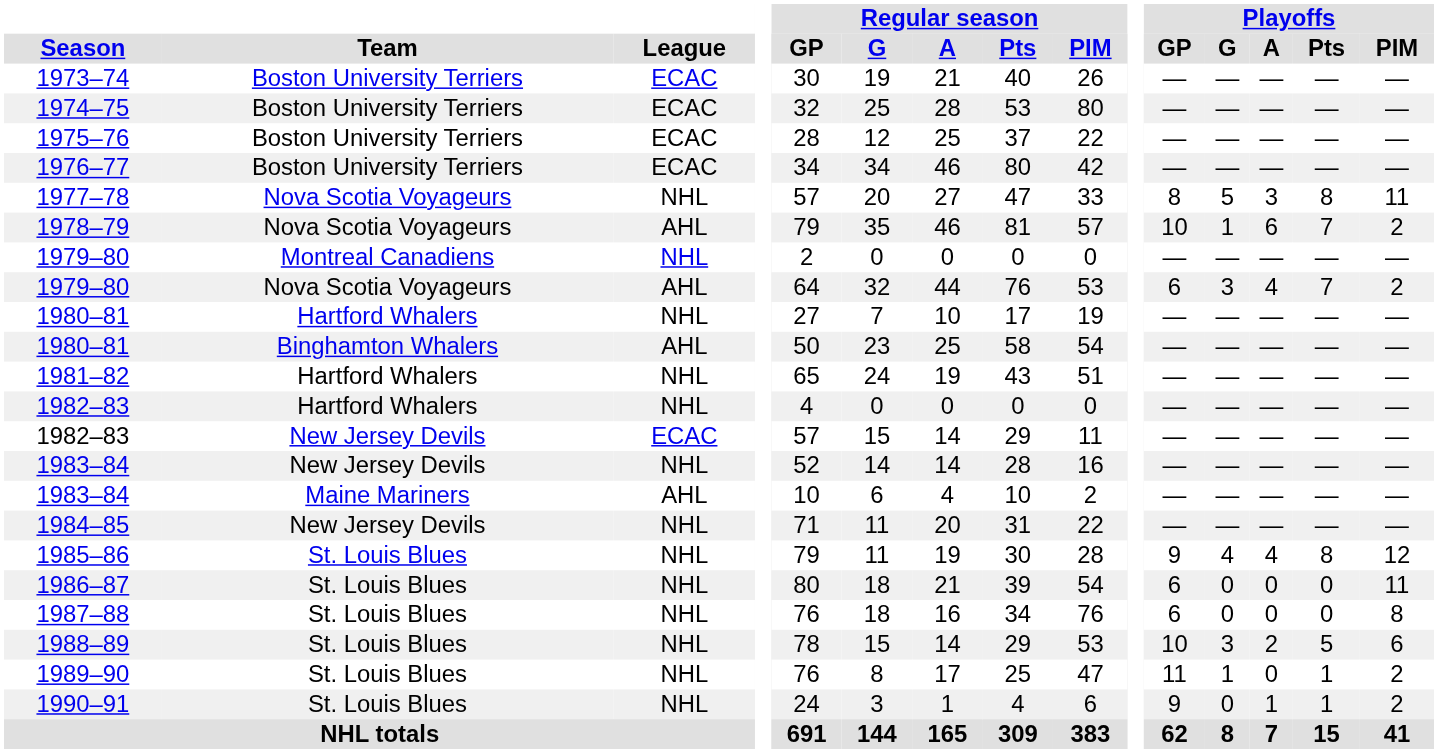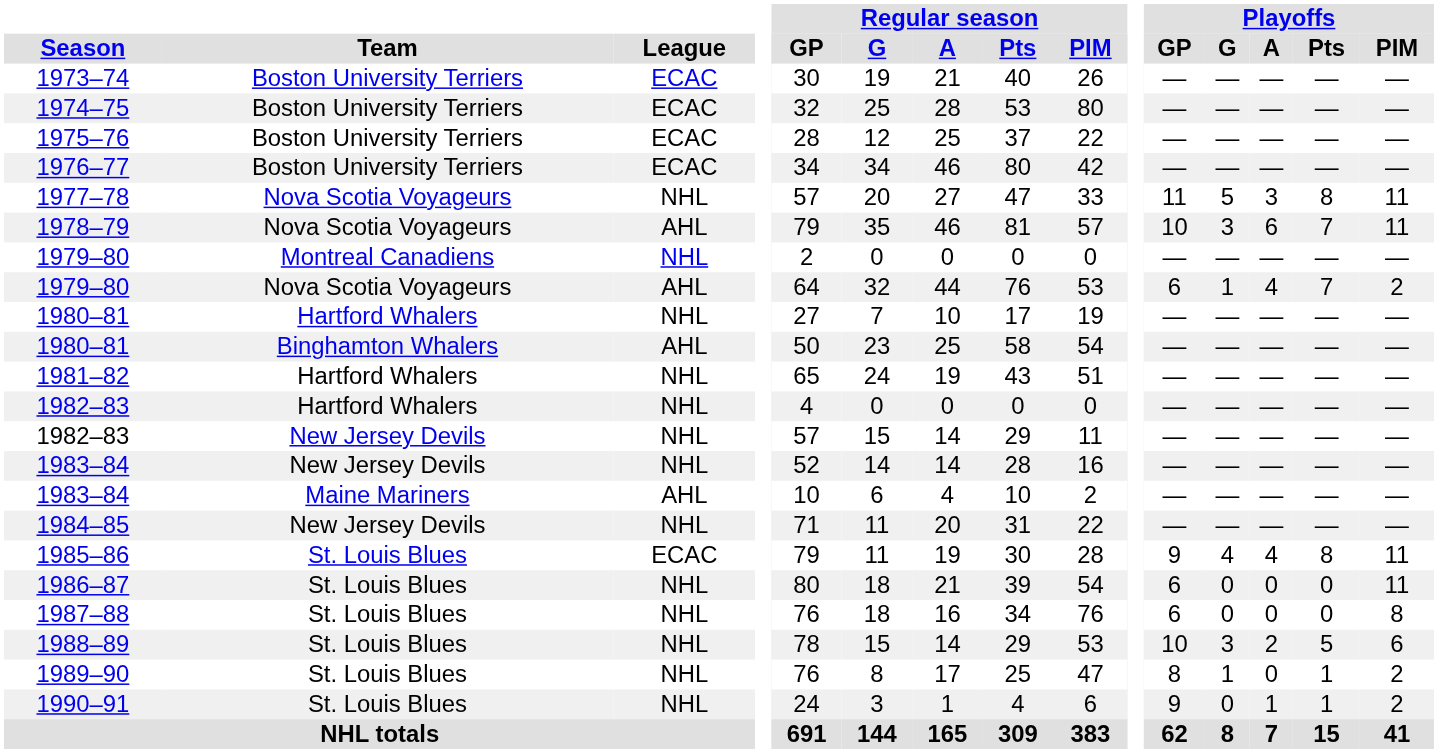1977–78 | Playoffs / GP: 8 -> 11
1978–79 | Playoffs / G: 1 -> 3
1978–79 | Playoffs / PIM: 2 -> 11
1979–80 / Nova Scotia Voyageurs | Playoffs / G: 3 -> 1
1982–83 / New Jersey Devils | League: ECAC -> NHL
1985–86 | League: NHL -> ECAC
1985–86 | Playoffs / PIM: 12 -> 11
1989–90 | Playoffs / GP: 11 -> 8
